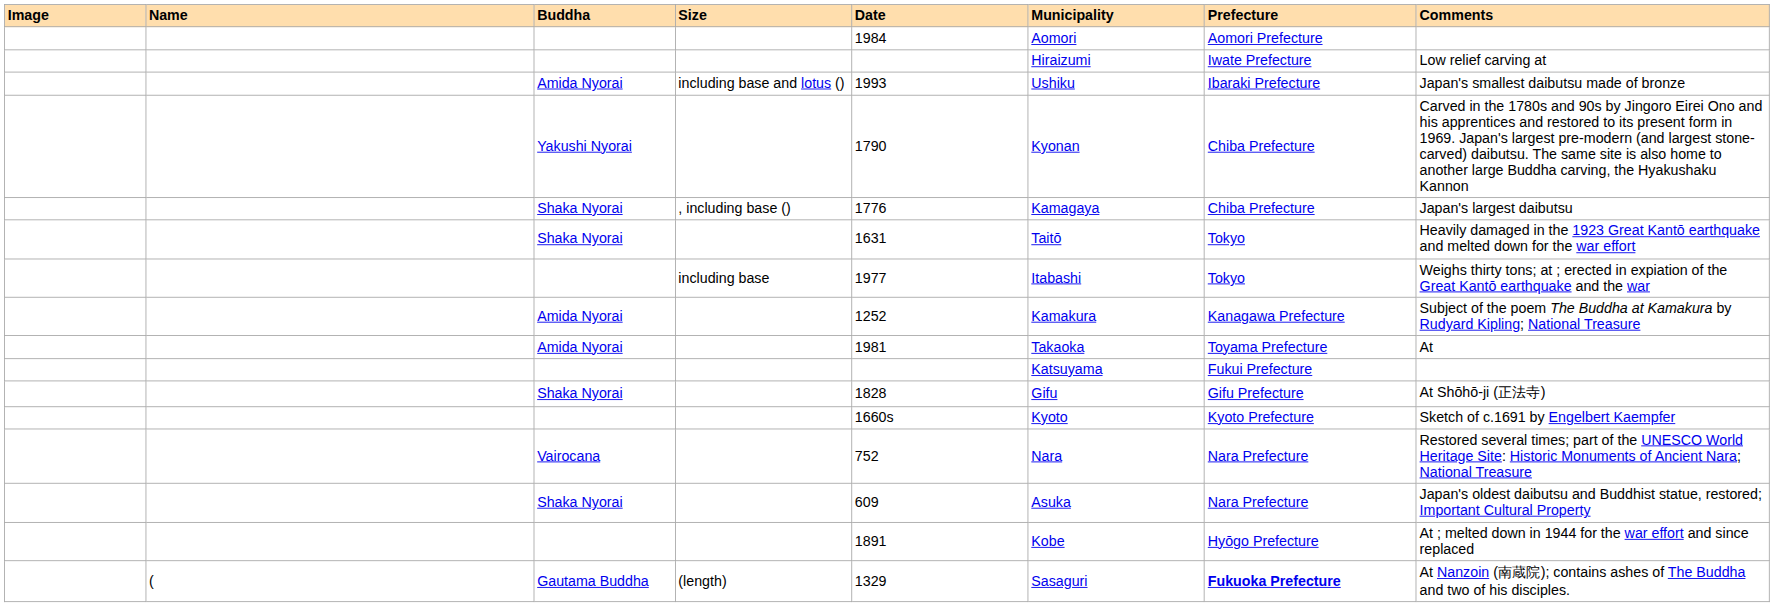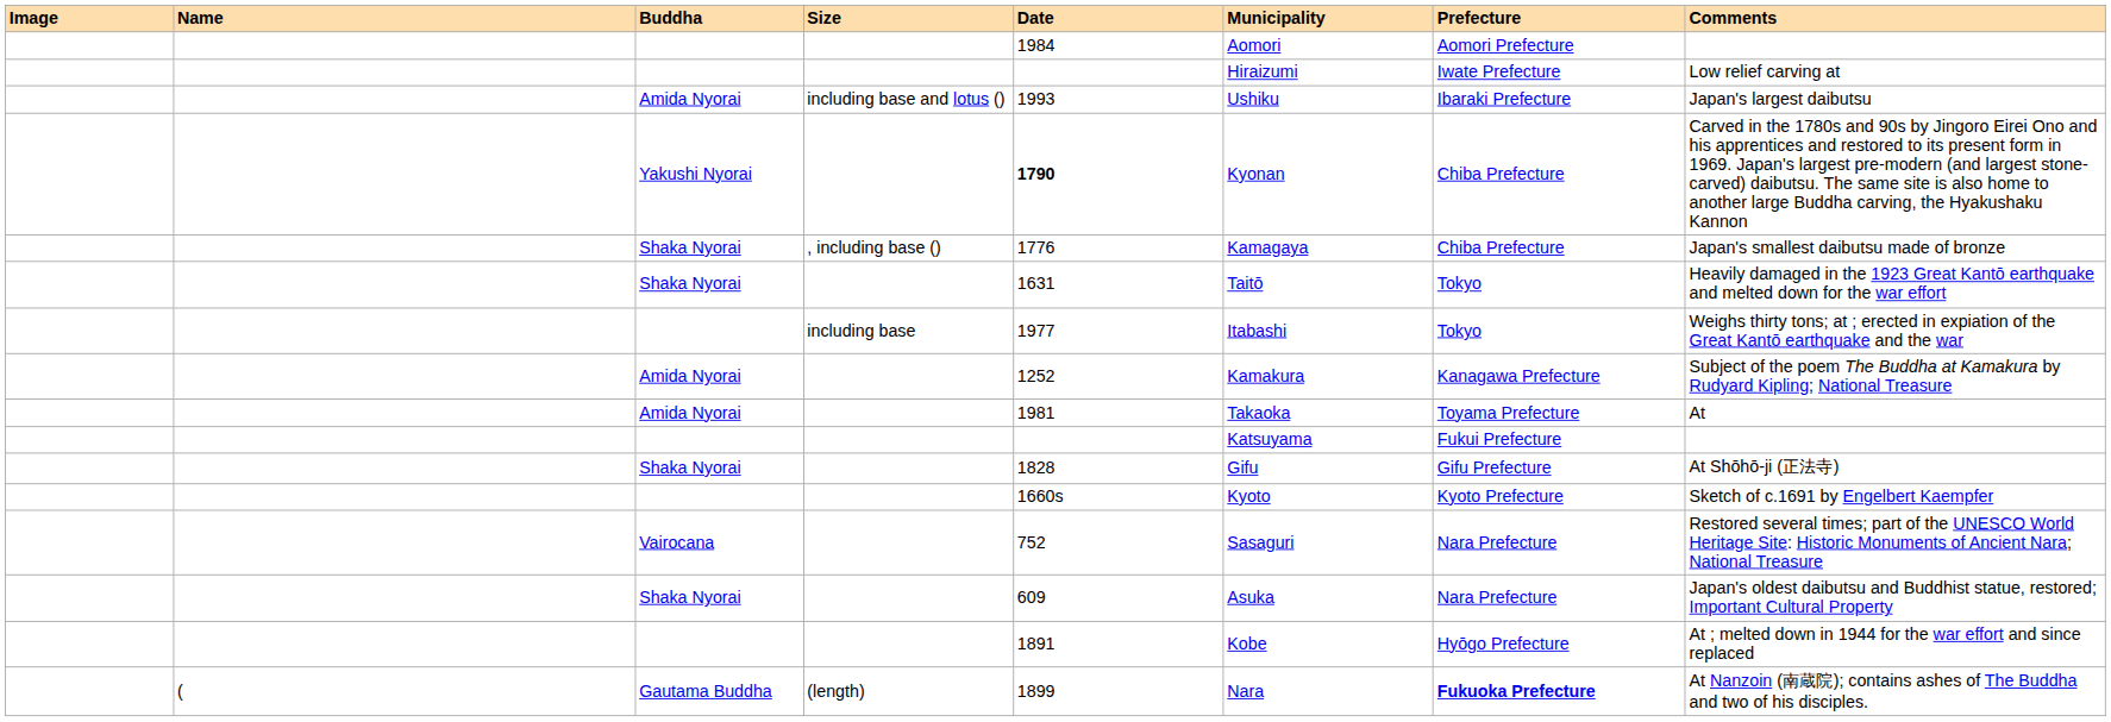Amida Nyorai / including base and lotus () | Comments: Japan's smallest daibutsu made of bronze -> Japan's largest daibutsu
Yakushi Nyorai | Date: normal -> bold
Shaka Nyorai / , including base () | Comments: Japan's largest daibutsu -> Japan's smallest daibutsu made of bronze
Vairocana | Municipality: Nara -> Sasaguri
Gautama Buddha | Date: 1329 -> 1899
Gautama Buddha | Municipality: Sasaguri -> Nara
